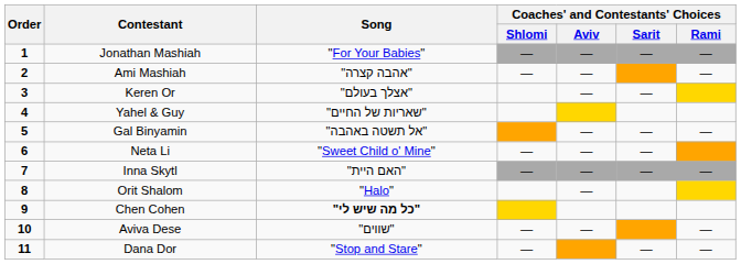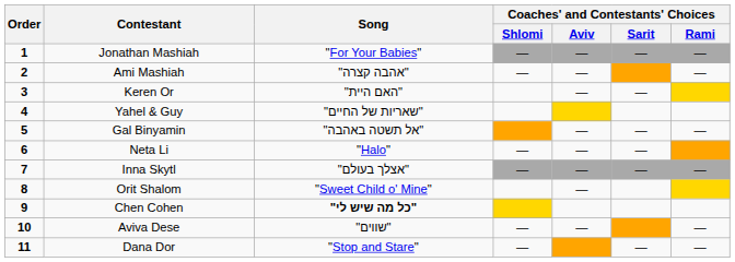Keren Or | Song: "אצלך בעולם" -> "האם היית"
Neta Li | Song: "Sweet Child o' Mine" -> "Halo"
Inna Skytl | Song: "האם היית" -> "אצלך בעולם"
Orit Shalom | Song: "Halo" -> "Sweet Child o' Mine"
